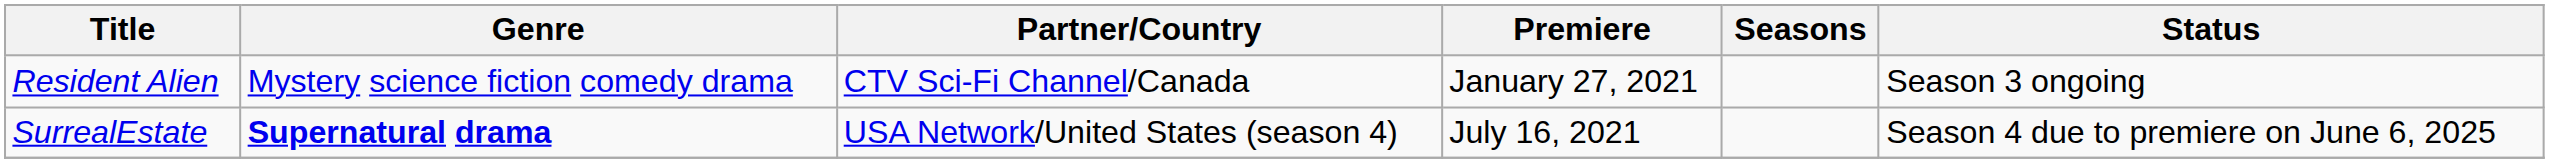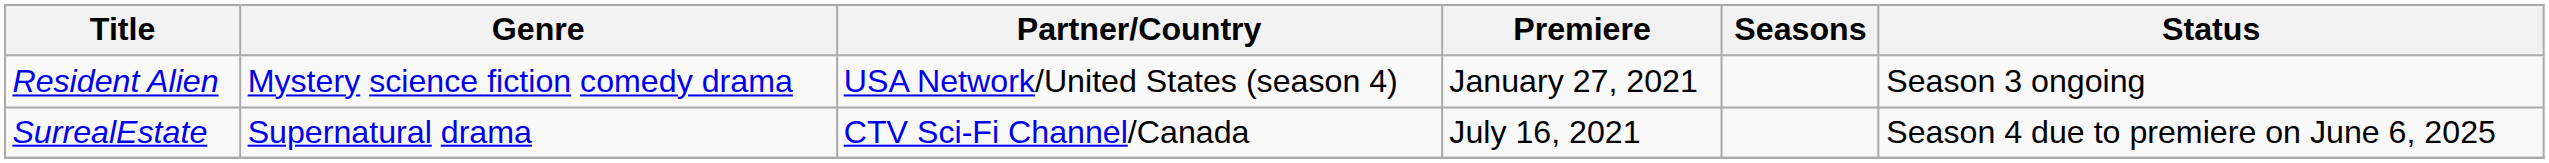Resident Alien | Partner/Country: CTV Sci-Fi Channel/Canada -> USA Network/United States (season 4)
SurrealEstate | Genre: bold -> normal
SurrealEstate | Partner/Country: USA Network/United States (season 4) -> CTV Sci-Fi Channel/Canada
